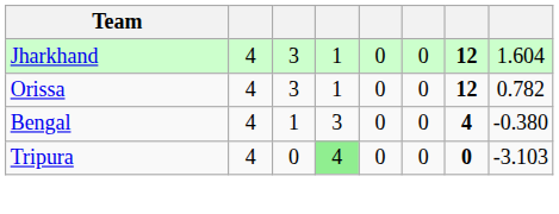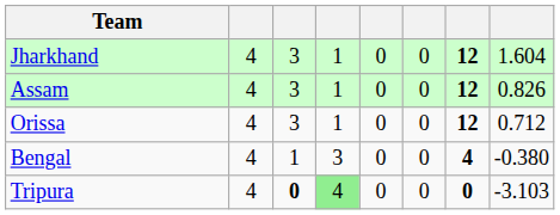+ row: Assam | 4 | 3 | 1 | 0 | 0 | 12 | 0.826
Orissa | column 8: 0.782 -> 0.712
Tripura | column 3: normal -> bold
